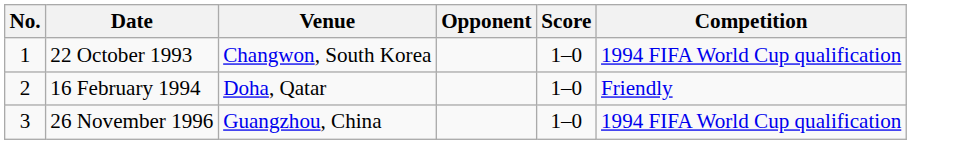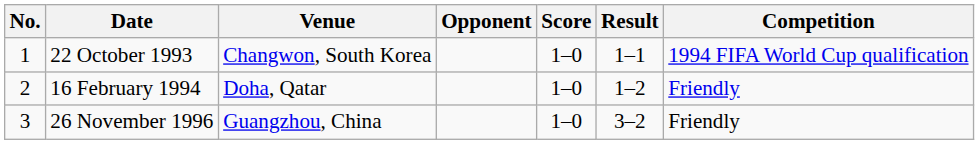+ column: Result | 1–1 | 1–2 | 3–2
26 November 1996 | Competition: 1994 FIFA World Cup qualification -> Friendly
